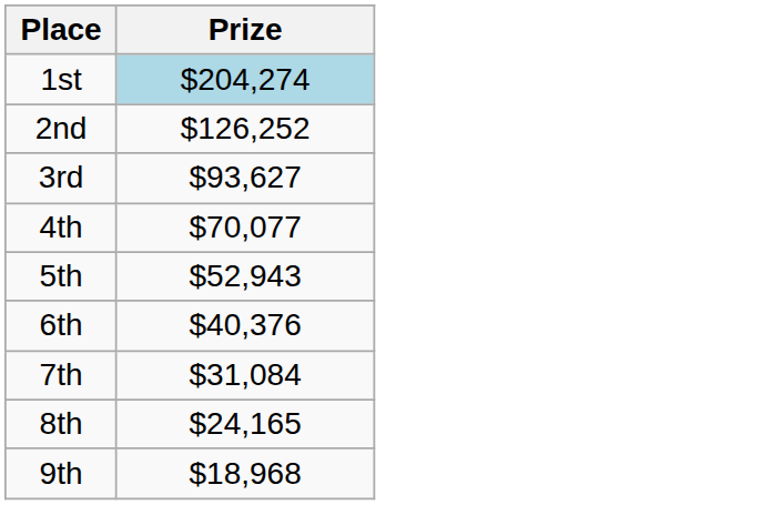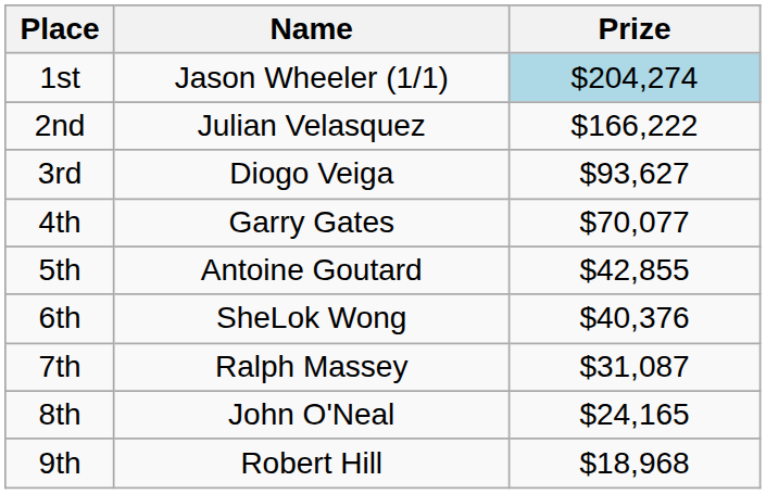+ column: Name | Jason Wheeler (1/1) | Julian Velasquez | Diogo Veiga | Garry Gates | Antoine Goutard | SheLok Wong | Ralph Massey | John O'Neal | Robert Hill
2nd | Prize: $126,252 -> $166,222
5th | Prize: $52,943 -> $42,855
7th | Prize: $31,084 -> $31,087
